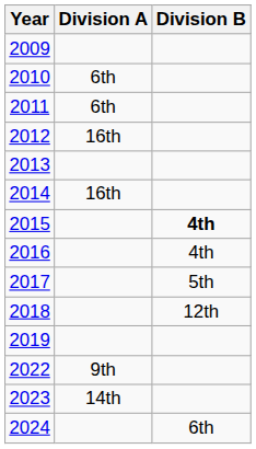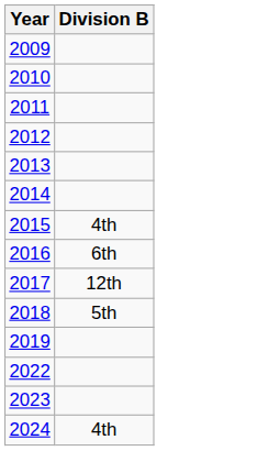- column: Division A | 6th | 6th | 16th | 16th | 9th | 14th
2015 | Division B: bold -> normal
2016 | Division B: 4th -> 6th
2017 | Division B: 5th -> 12th
2018 | Division B: 12th -> 5th
2024 | Division B: 6th -> 4th
